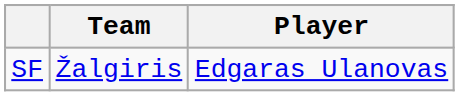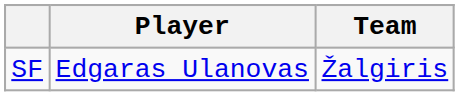columns swapped: Player <-> Team
